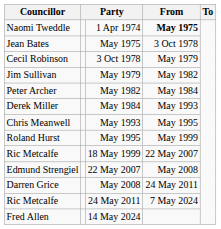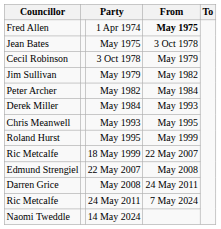1 Apr 1974 | Councillor: Naomi Tweddle -> Fred Allen
14 May 2024 | Councillor: Fred Allen -> Naomi Tweddle
